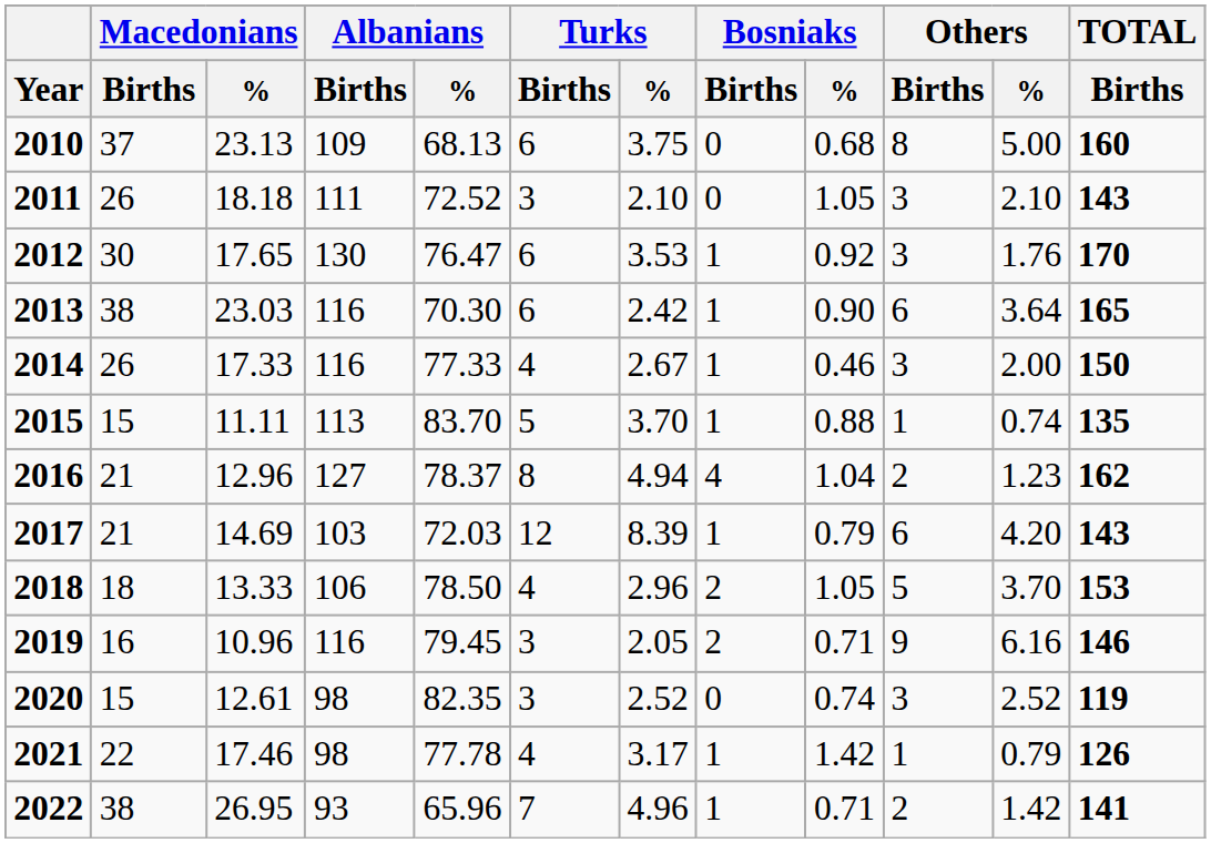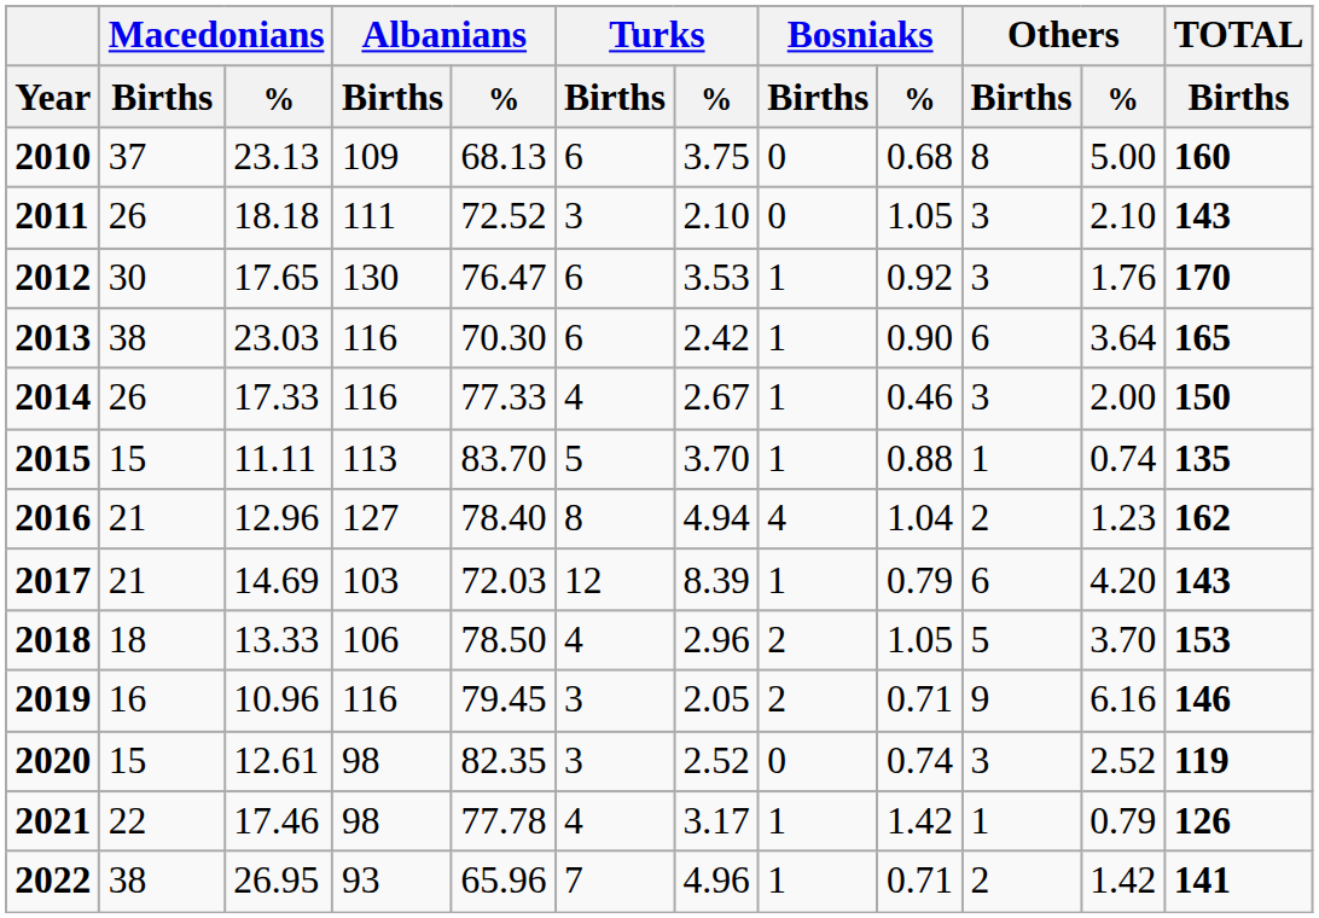2016 | Albanians / %: 78.37 -> 78.40
